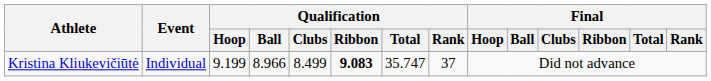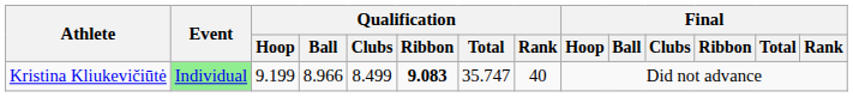Kristina Kliukevičiūtė | Event: no background -> lightgreen background
Kristina Kliukevičiūtė | Qualification / Rank: 37 -> 40
